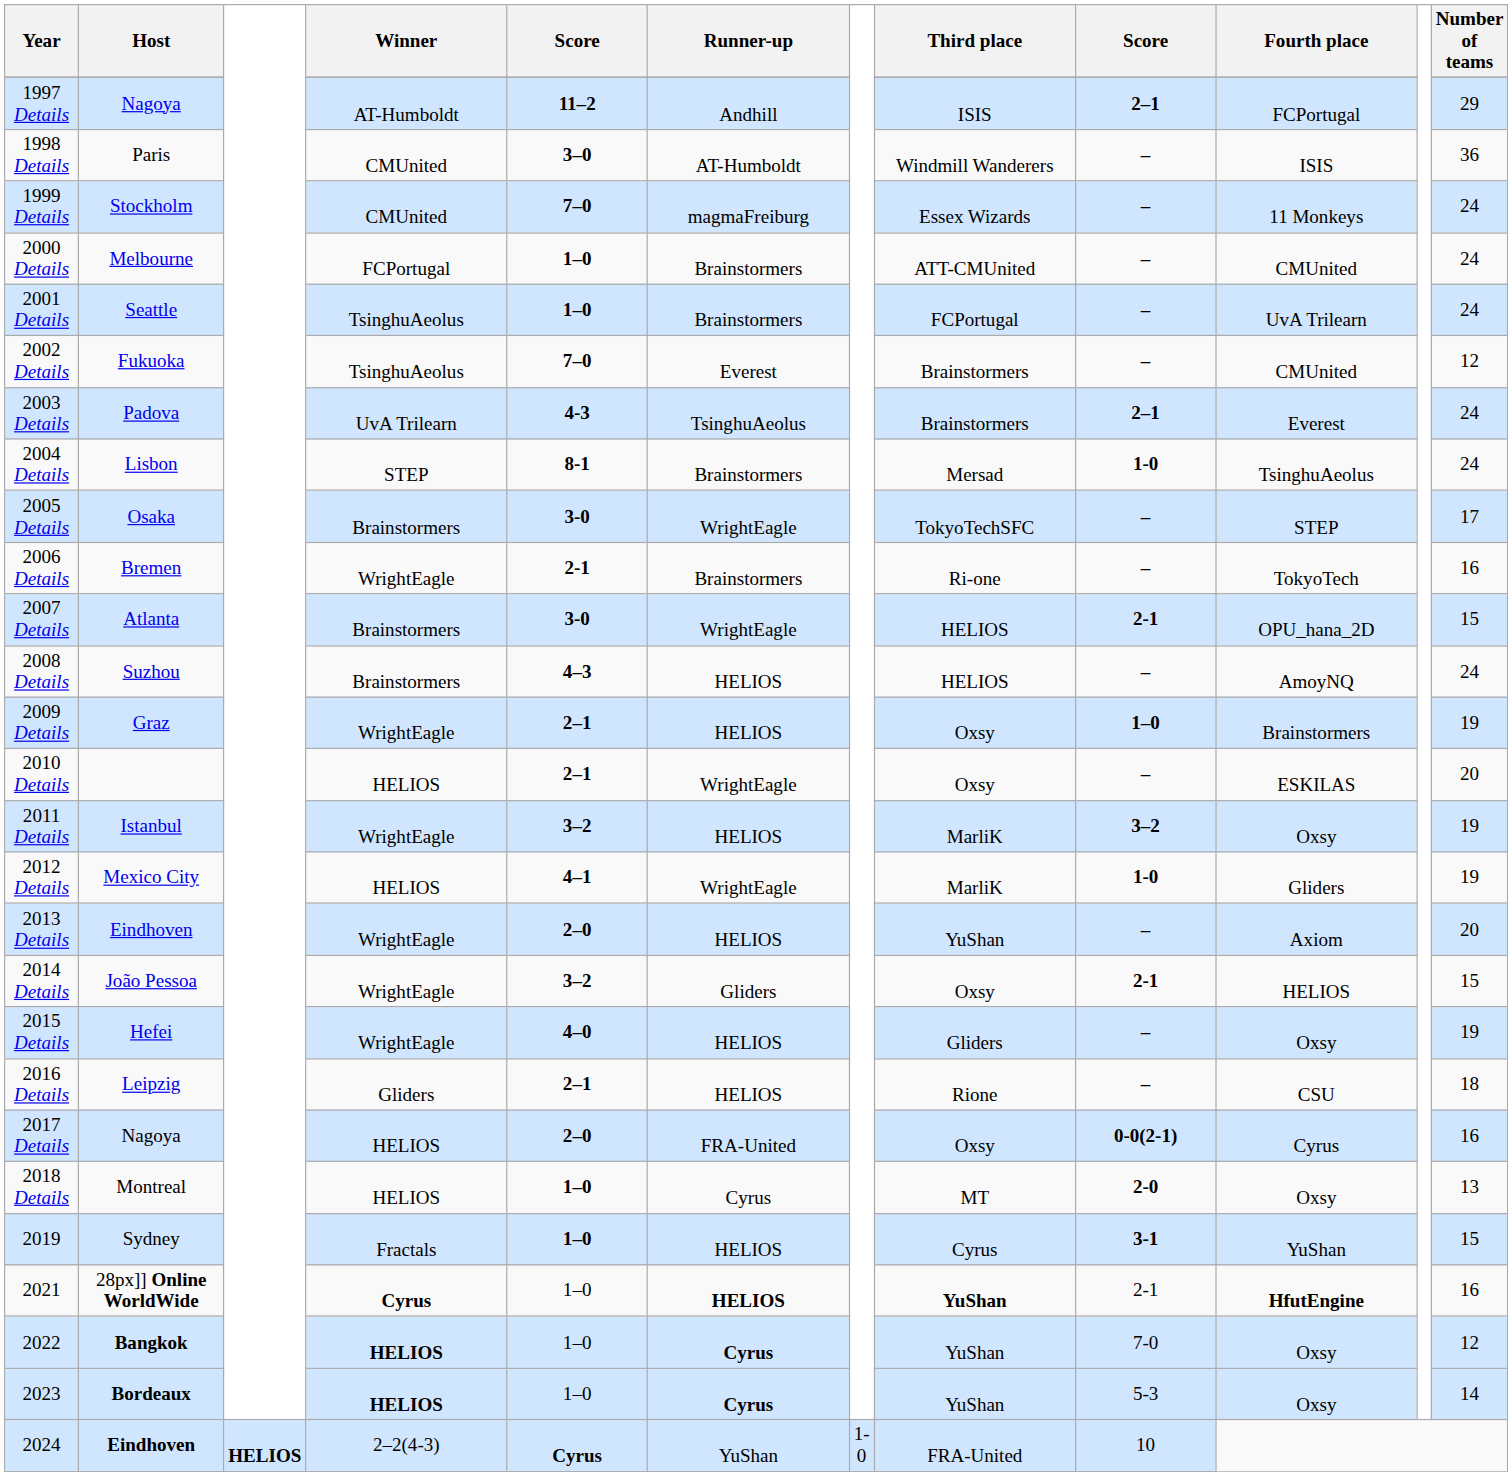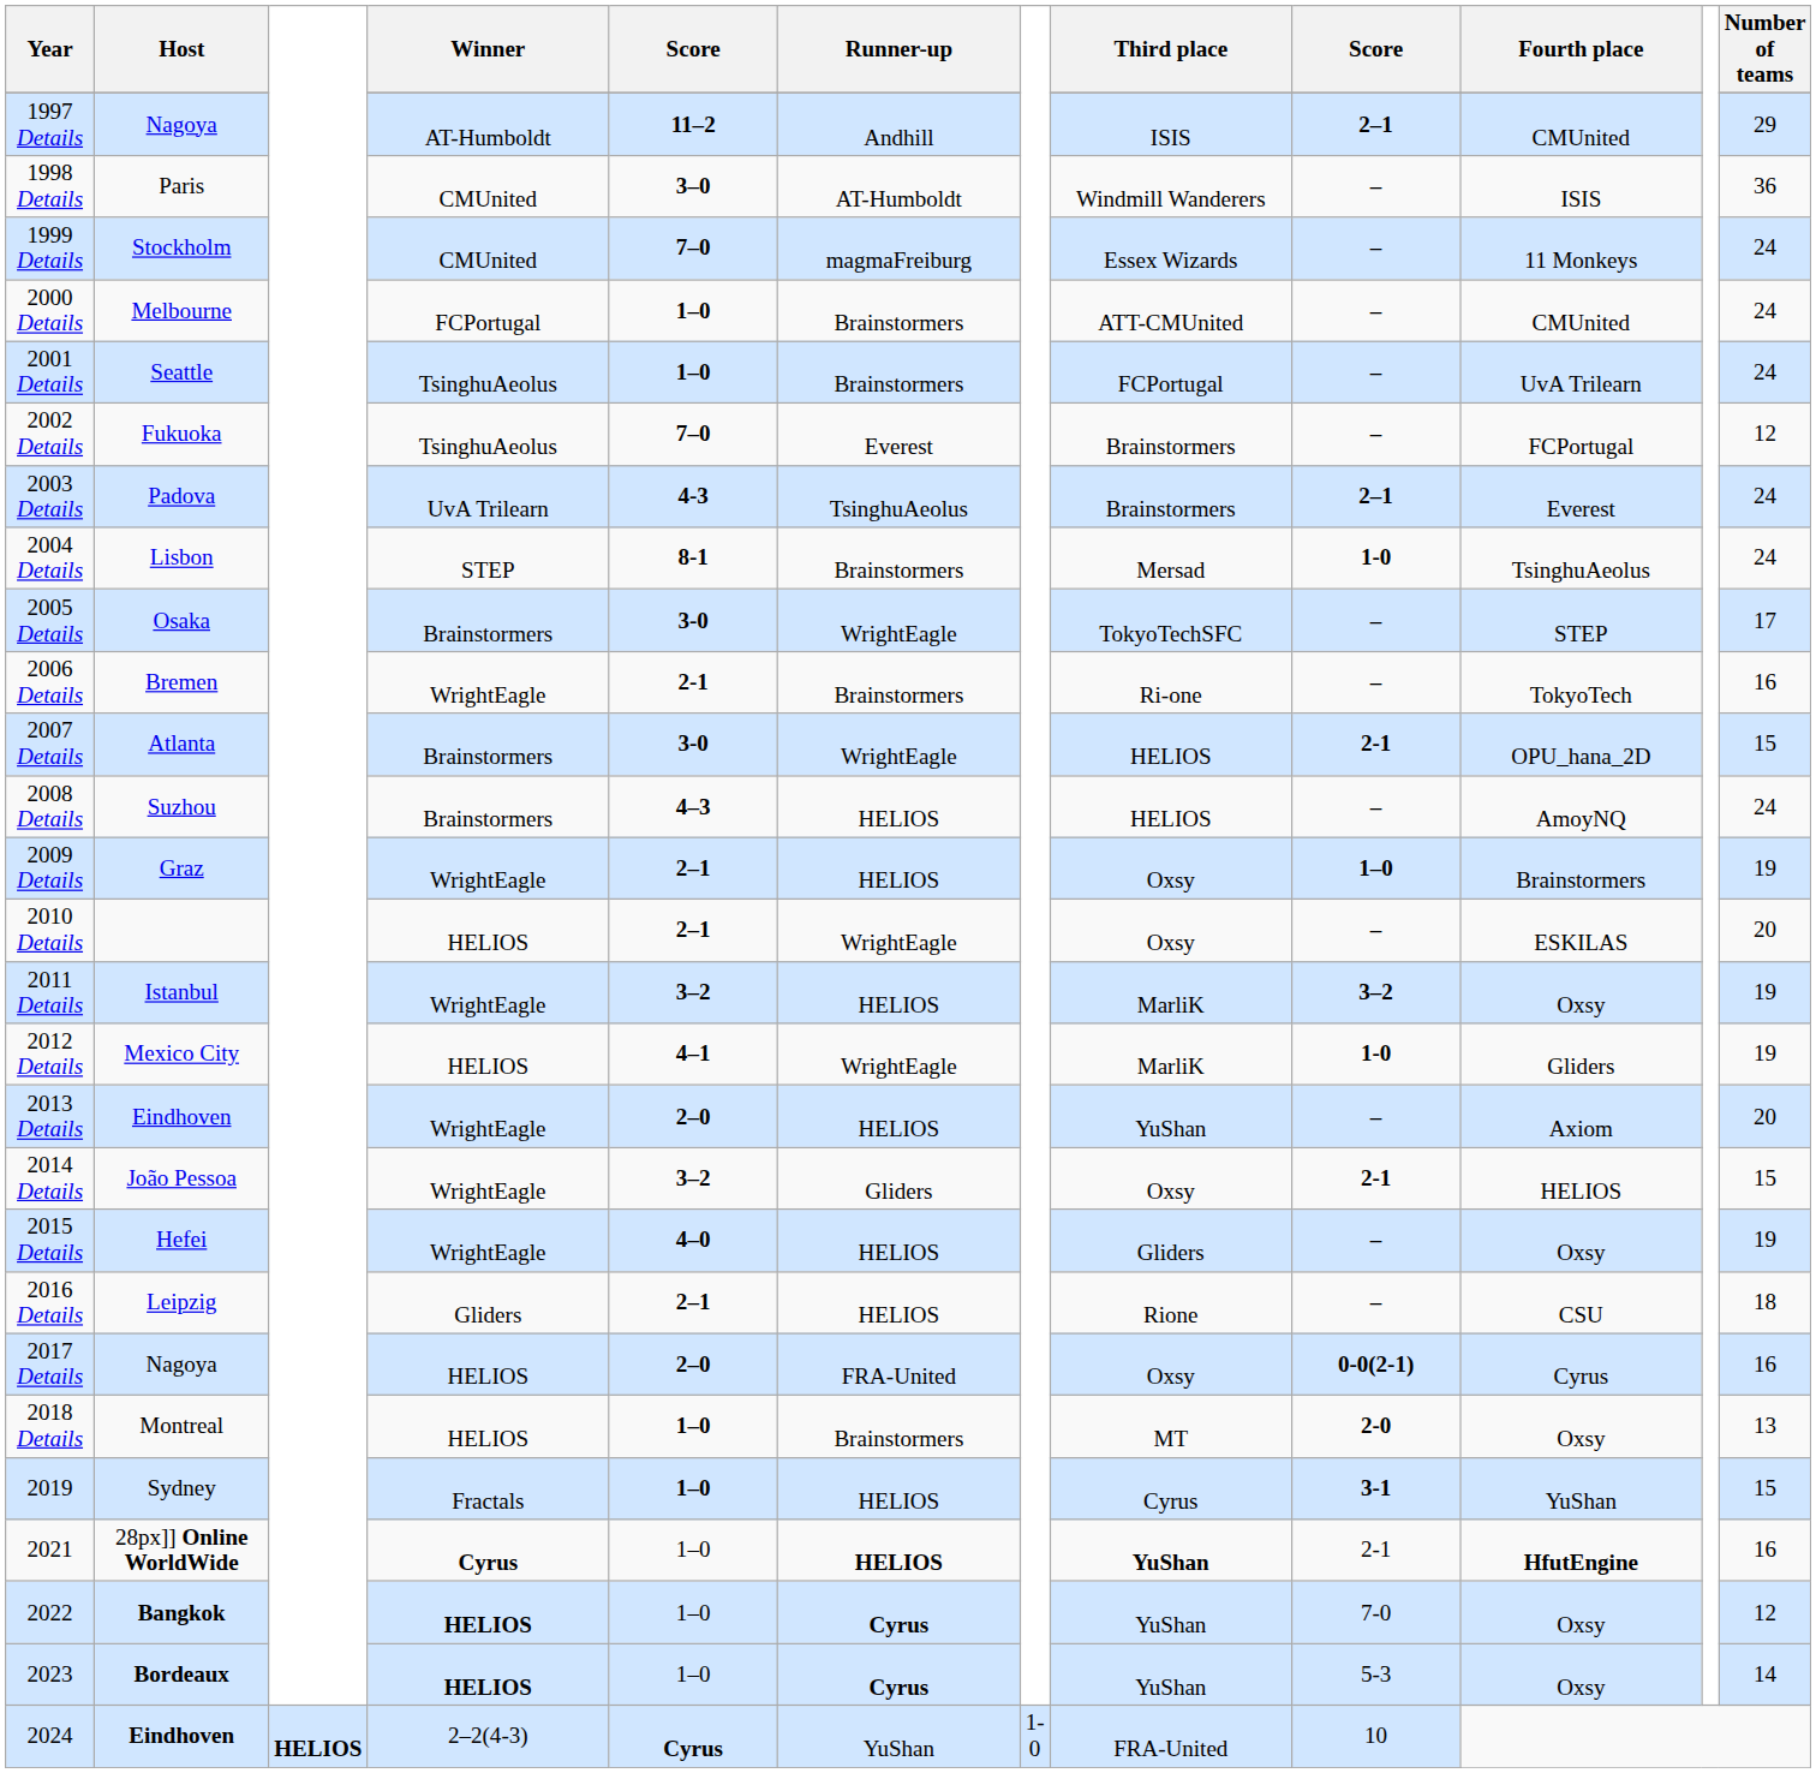1997 Details | Fourth place: FCPortugal -> CMUnited
2002 Details | Fourth place: CMUnited -> FCPortugal
2018 Details | Runner-up: Cyrus -> Brainstormers
